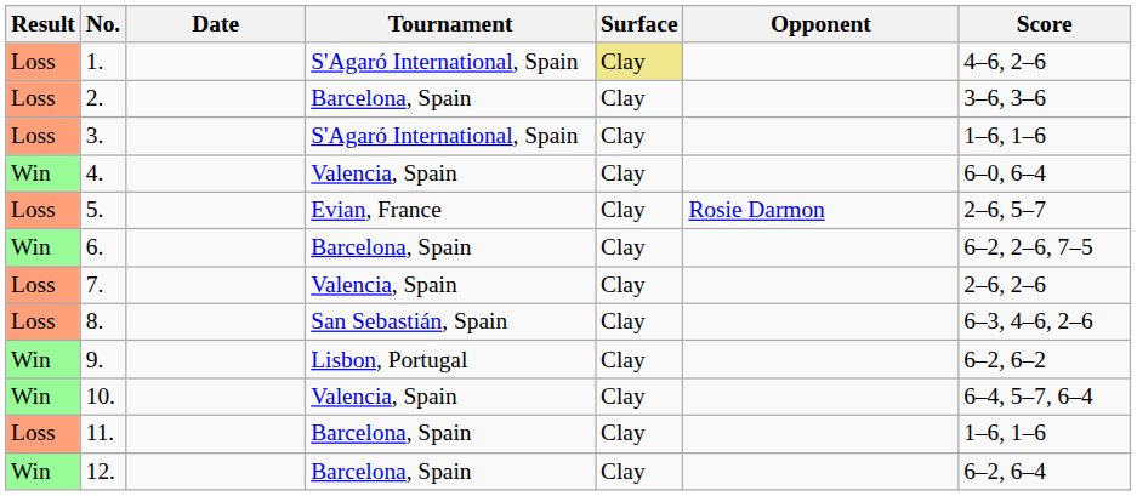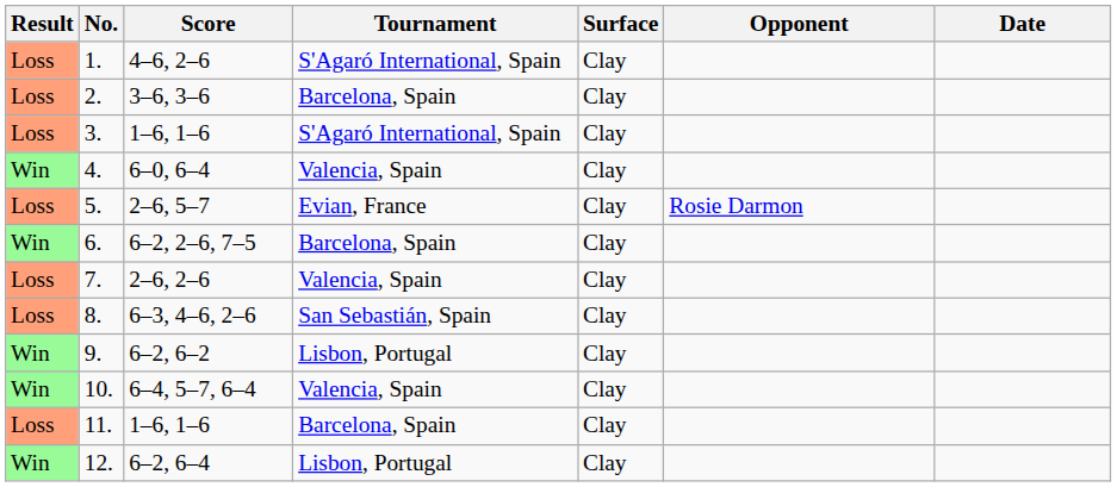columns swapped: Date <-> Score
1. | Surface: khaki background -> no background
12. | Tournament: Barcelona, Spain -> Lisbon, Portugal
